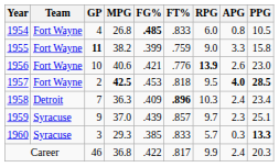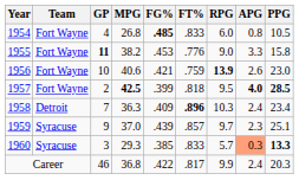1955 | FG%: .399 -> .453
1955 | FT%: .759 -> .776
1956 | FT%: .776 -> .759
1957 | FG%: .453 -> .399
1960 | APG: no background -> lightsalmon background
